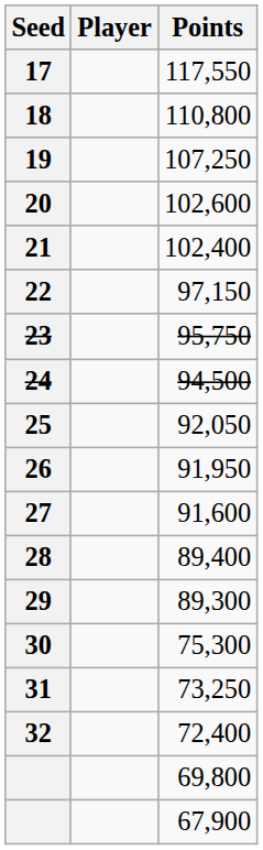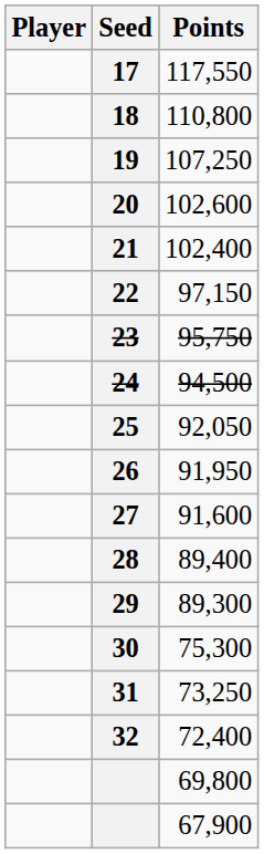columns swapped: Seed <-> Player
